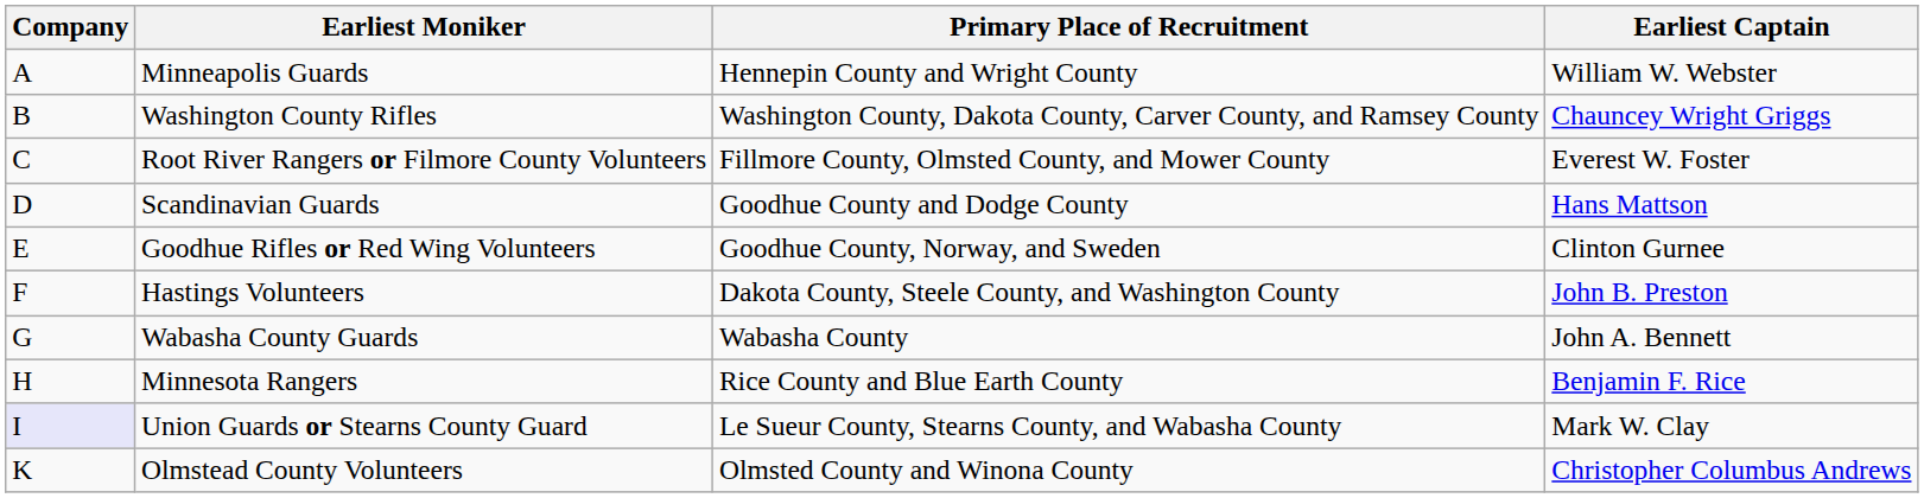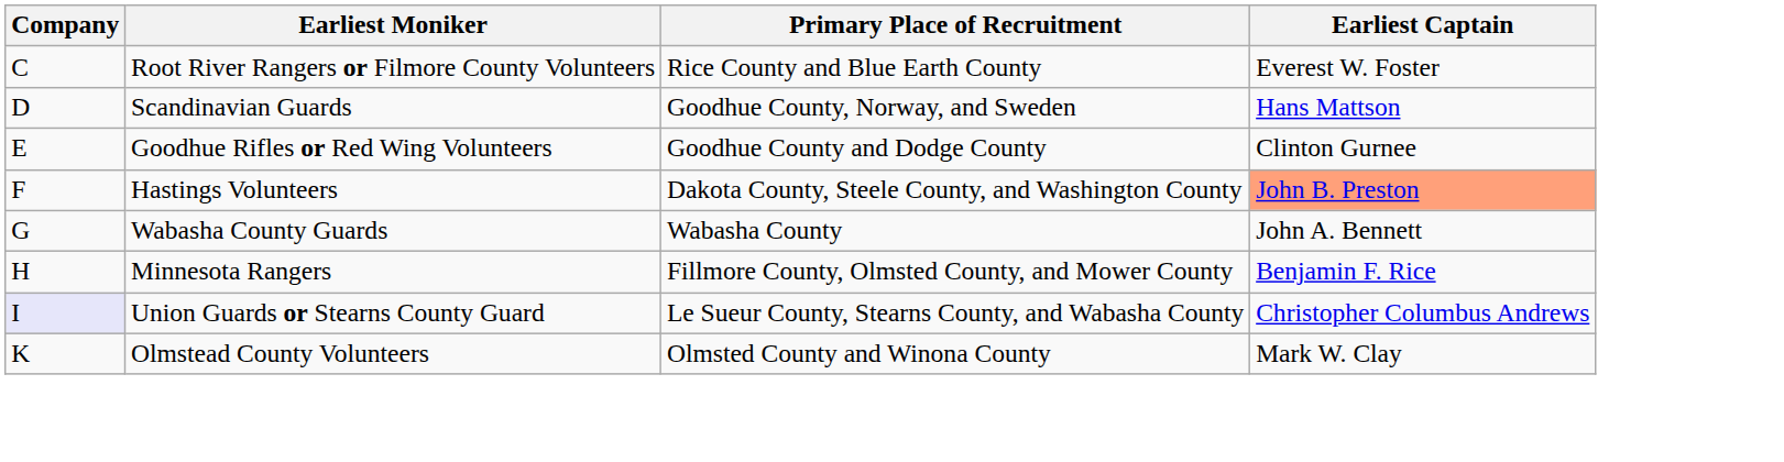- row: A | Minneapolis Guards | Hennepin County and Wright County | William W. Webster
- row: B | Washington County Rifles | Washington County, Dakota County, Carver County, and Ramsey County | Chauncey Wright Griggs
Root River Rangers or Filmore County Volunteers | Primary Place of Recruitment: Fillmore County, Olmsted County, and Mower County -> Rice County and Blue Earth County
Scandinavian Guards | Primary Place of Recruitment: Goodhue County and Dodge County -> Goodhue County, Norway, and Sweden
Goodhue Rifles or Red Wing Volunteers | Primary Place of Recruitment: Goodhue County, Norway, and Sweden -> Goodhue County and Dodge County
Hastings Volunteers | Earliest Captain: no background -> lightsalmon background
Minnesota Rangers | Primary Place of Recruitment: Rice County and Blue Earth County -> Fillmore County, Olmsted County, and Mower County
Union Guards or Stearns County Guard | Earliest Captain: Mark W. Clay -> Christopher Columbus Andrews
Olmstead County Volunteers | Earliest Captain: Christopher Columbus Andrews -> Mark W. Clay
